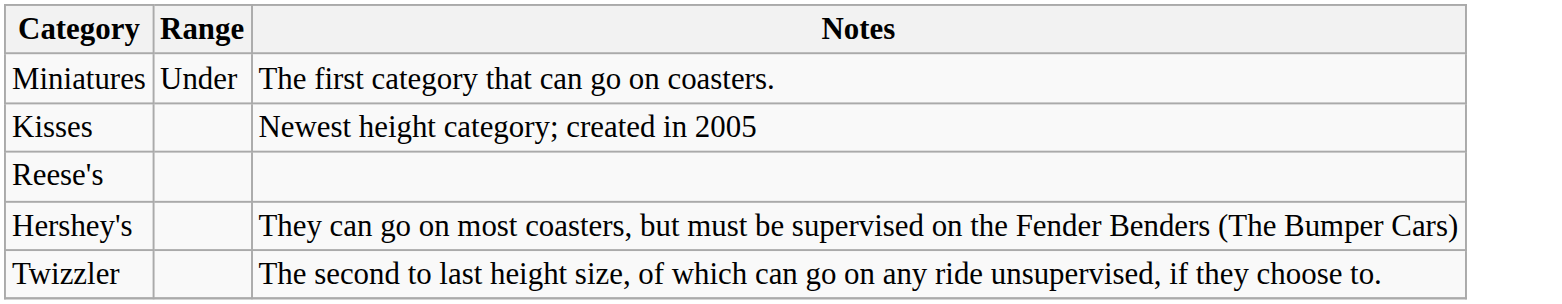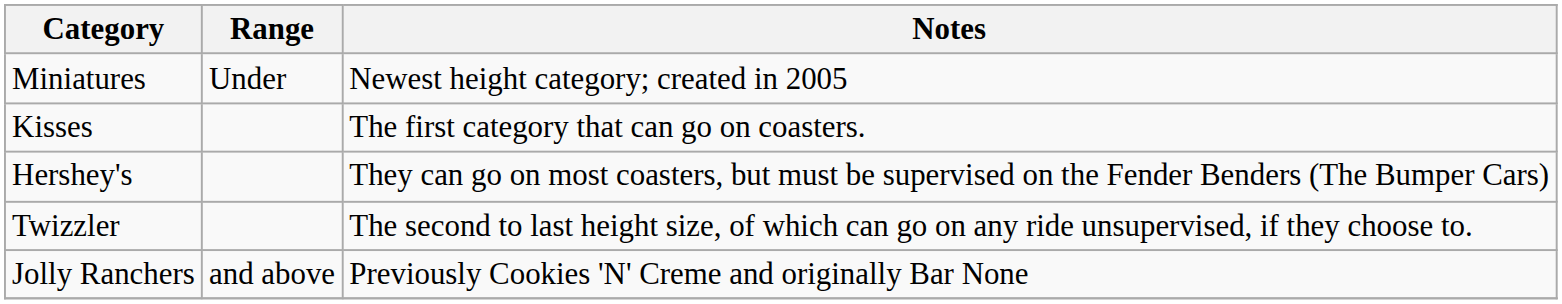Miniatures | Notes: The first category that can go on coasters. -> Newest height category; created in 2005
Kisses | Notes: Newest height category; created in 2005 -> The first category that can go on coasters.
- row: Reese's
+ row: Jolly Ranchers | and above | Previously Cookies 'N' Creme and originally Bar None
